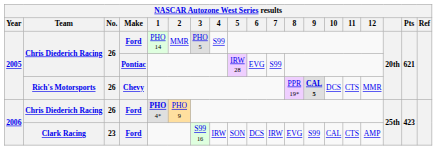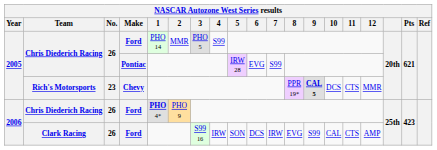Rich's Motorsports | No.: 26 -> 23
Clark Racing | No.: 23 -> 26
